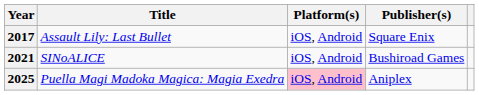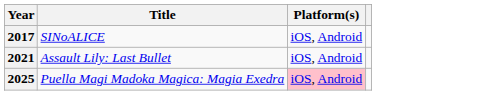- column: Publisher(s) | Square Enix | Bushiroad Games | Aniplex
2017 | Title: Assault Lily: Last Bullet -> SINoALICE
2021 | Title: SINoALICE -> Assault Lily: Last Bullet
